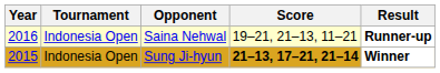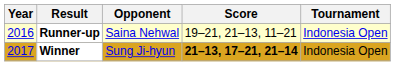columns swapped: Tournament <-> Result
Sung Ji-hyun | Year: 2015 -> 2017
